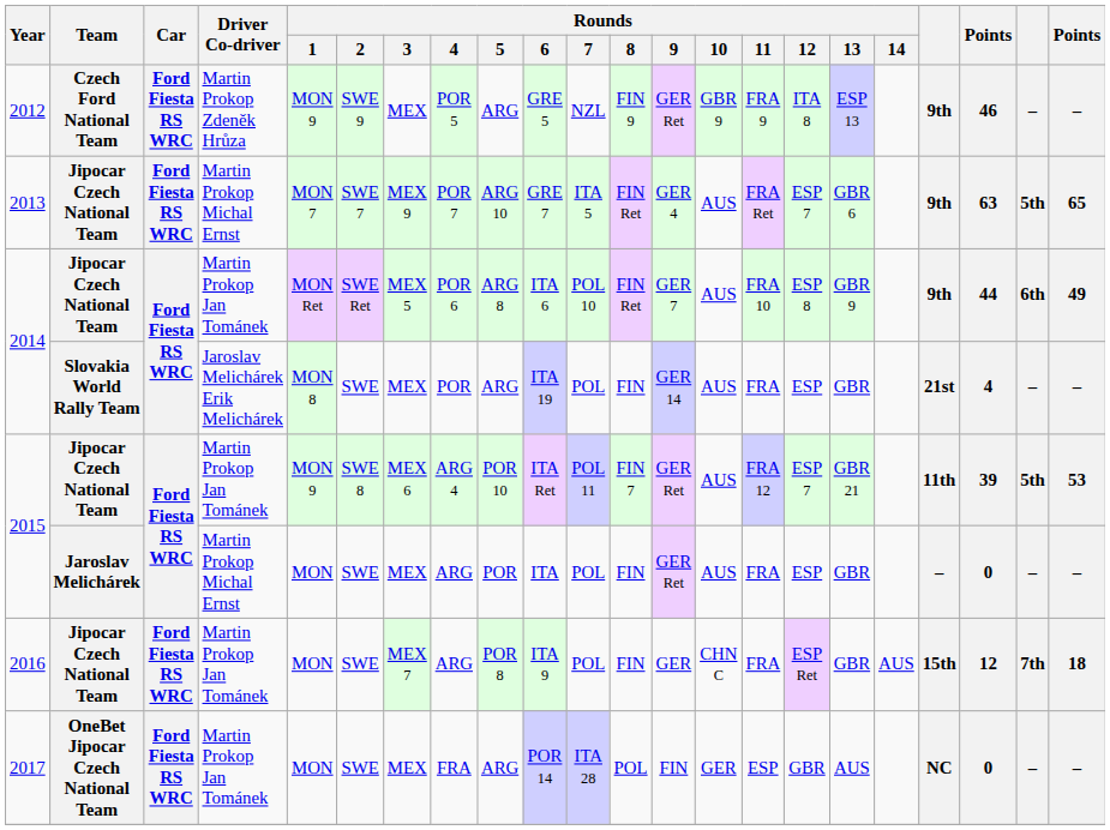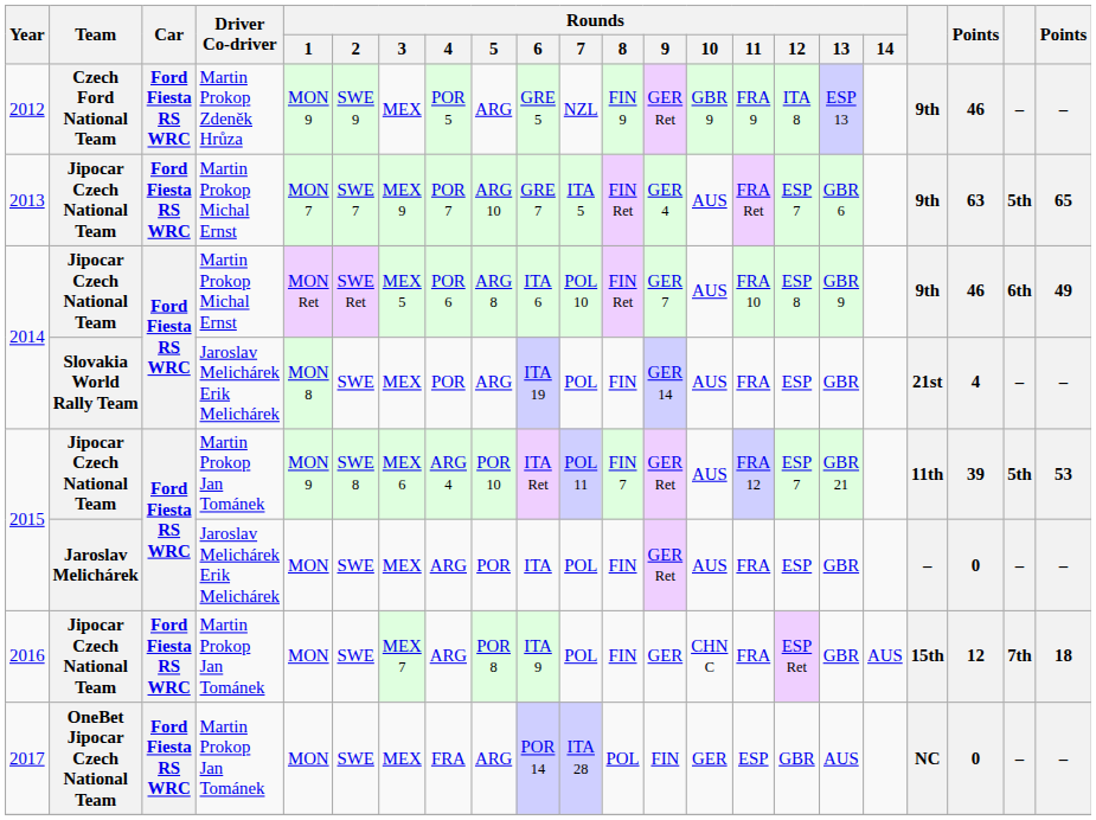2014 / Jipocar Czech National Team | Driver Co-driver: Martin Prokop Jan Tománek -> Martin Prokop Michal Ernst
2014 / Jipocar Czech National Team | column 20: 44 -> 46
2015 / Jaroslav Melichárek | Driver Co-driver: Martin Prokop Michal Ernst -> Jaroslav Melichárek Erik Melichárek
